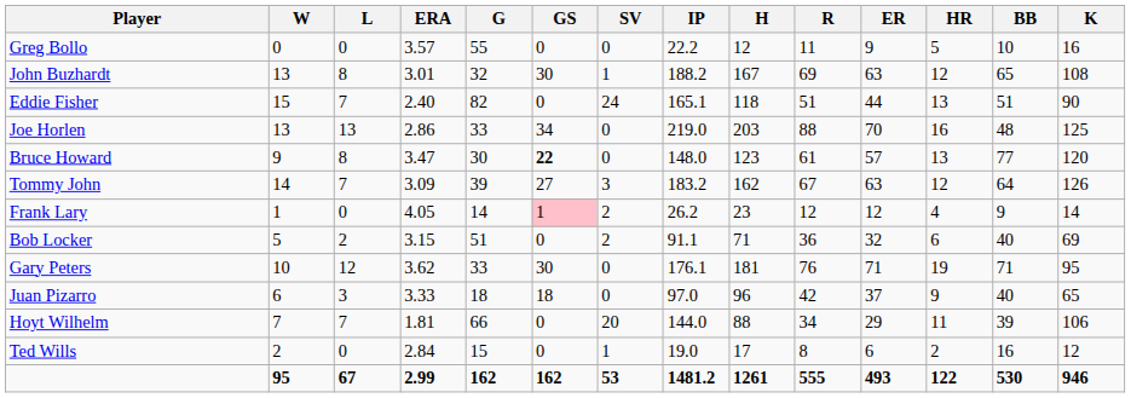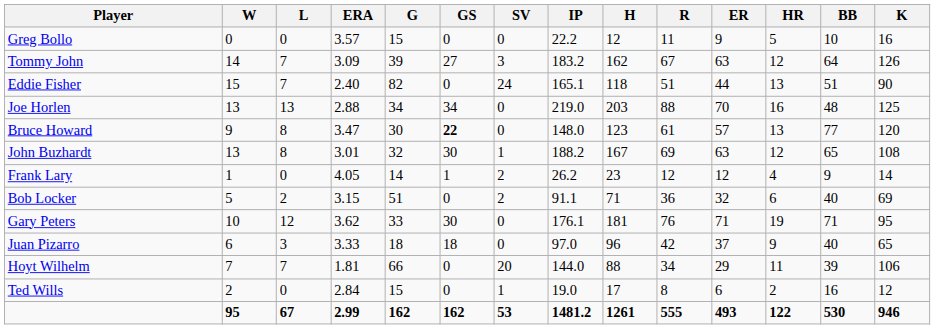Greg Bollo | G: 55 -> 15
rows swapped: John Buzhardt <-> Tommy John
Joe Horlen | ERA: 2.86 -> 2.88
Joe Horlen | G: 33 -> 34
Frank Lary | GS: pink background -> no background
